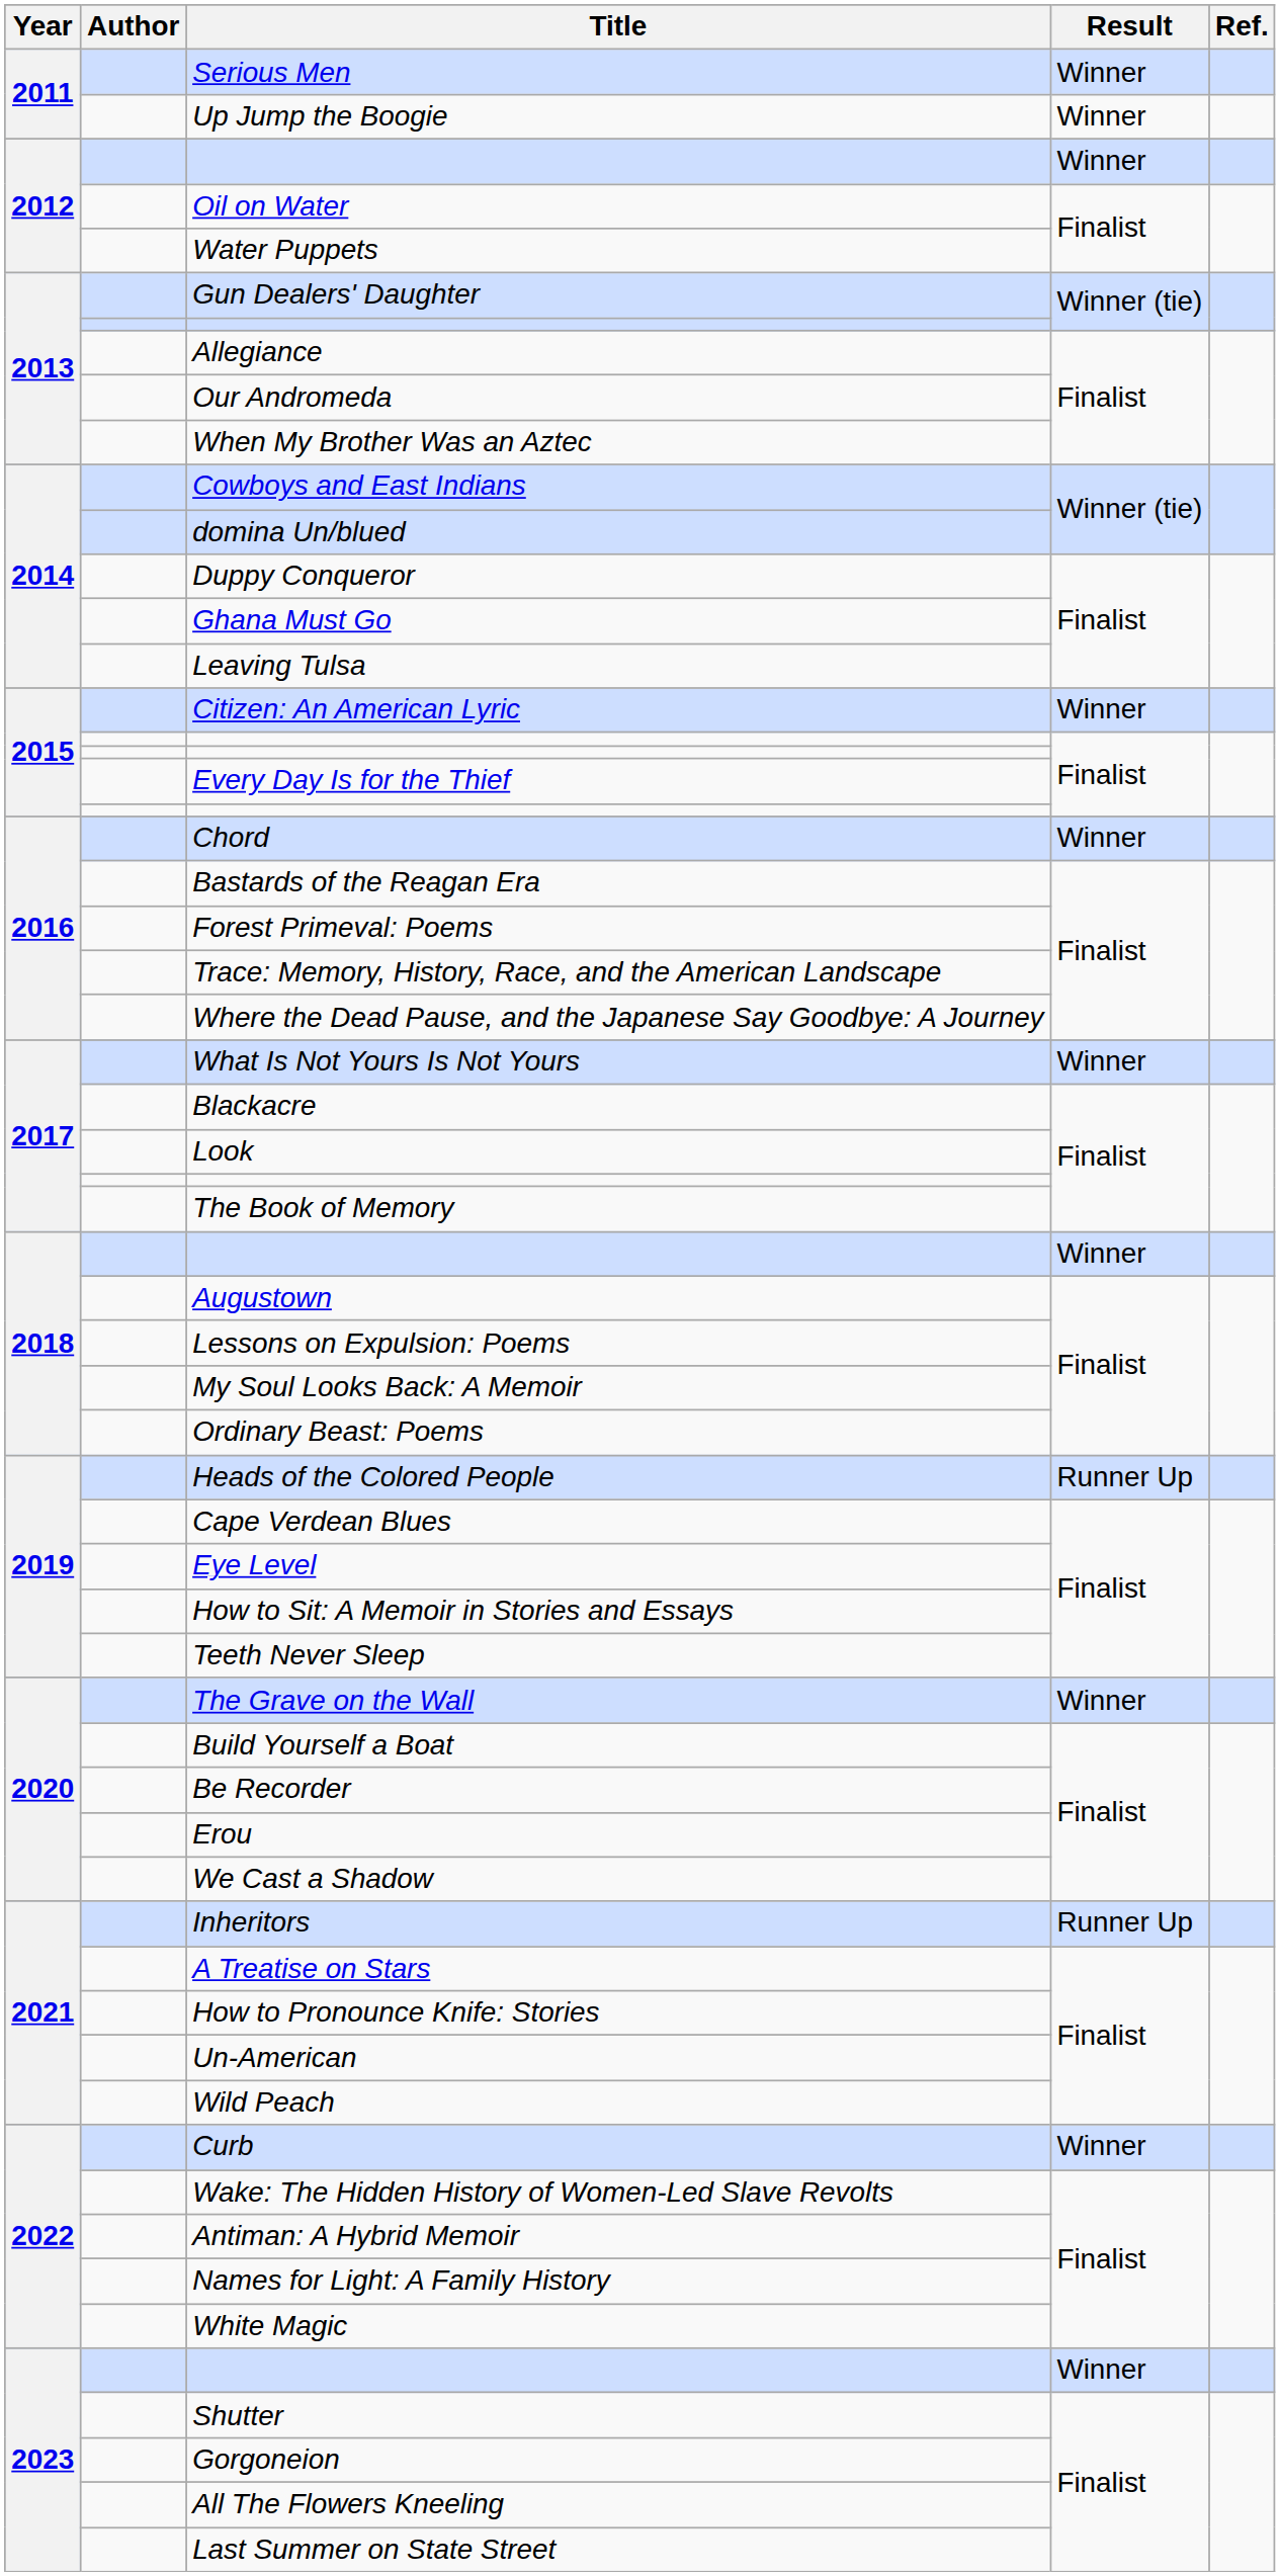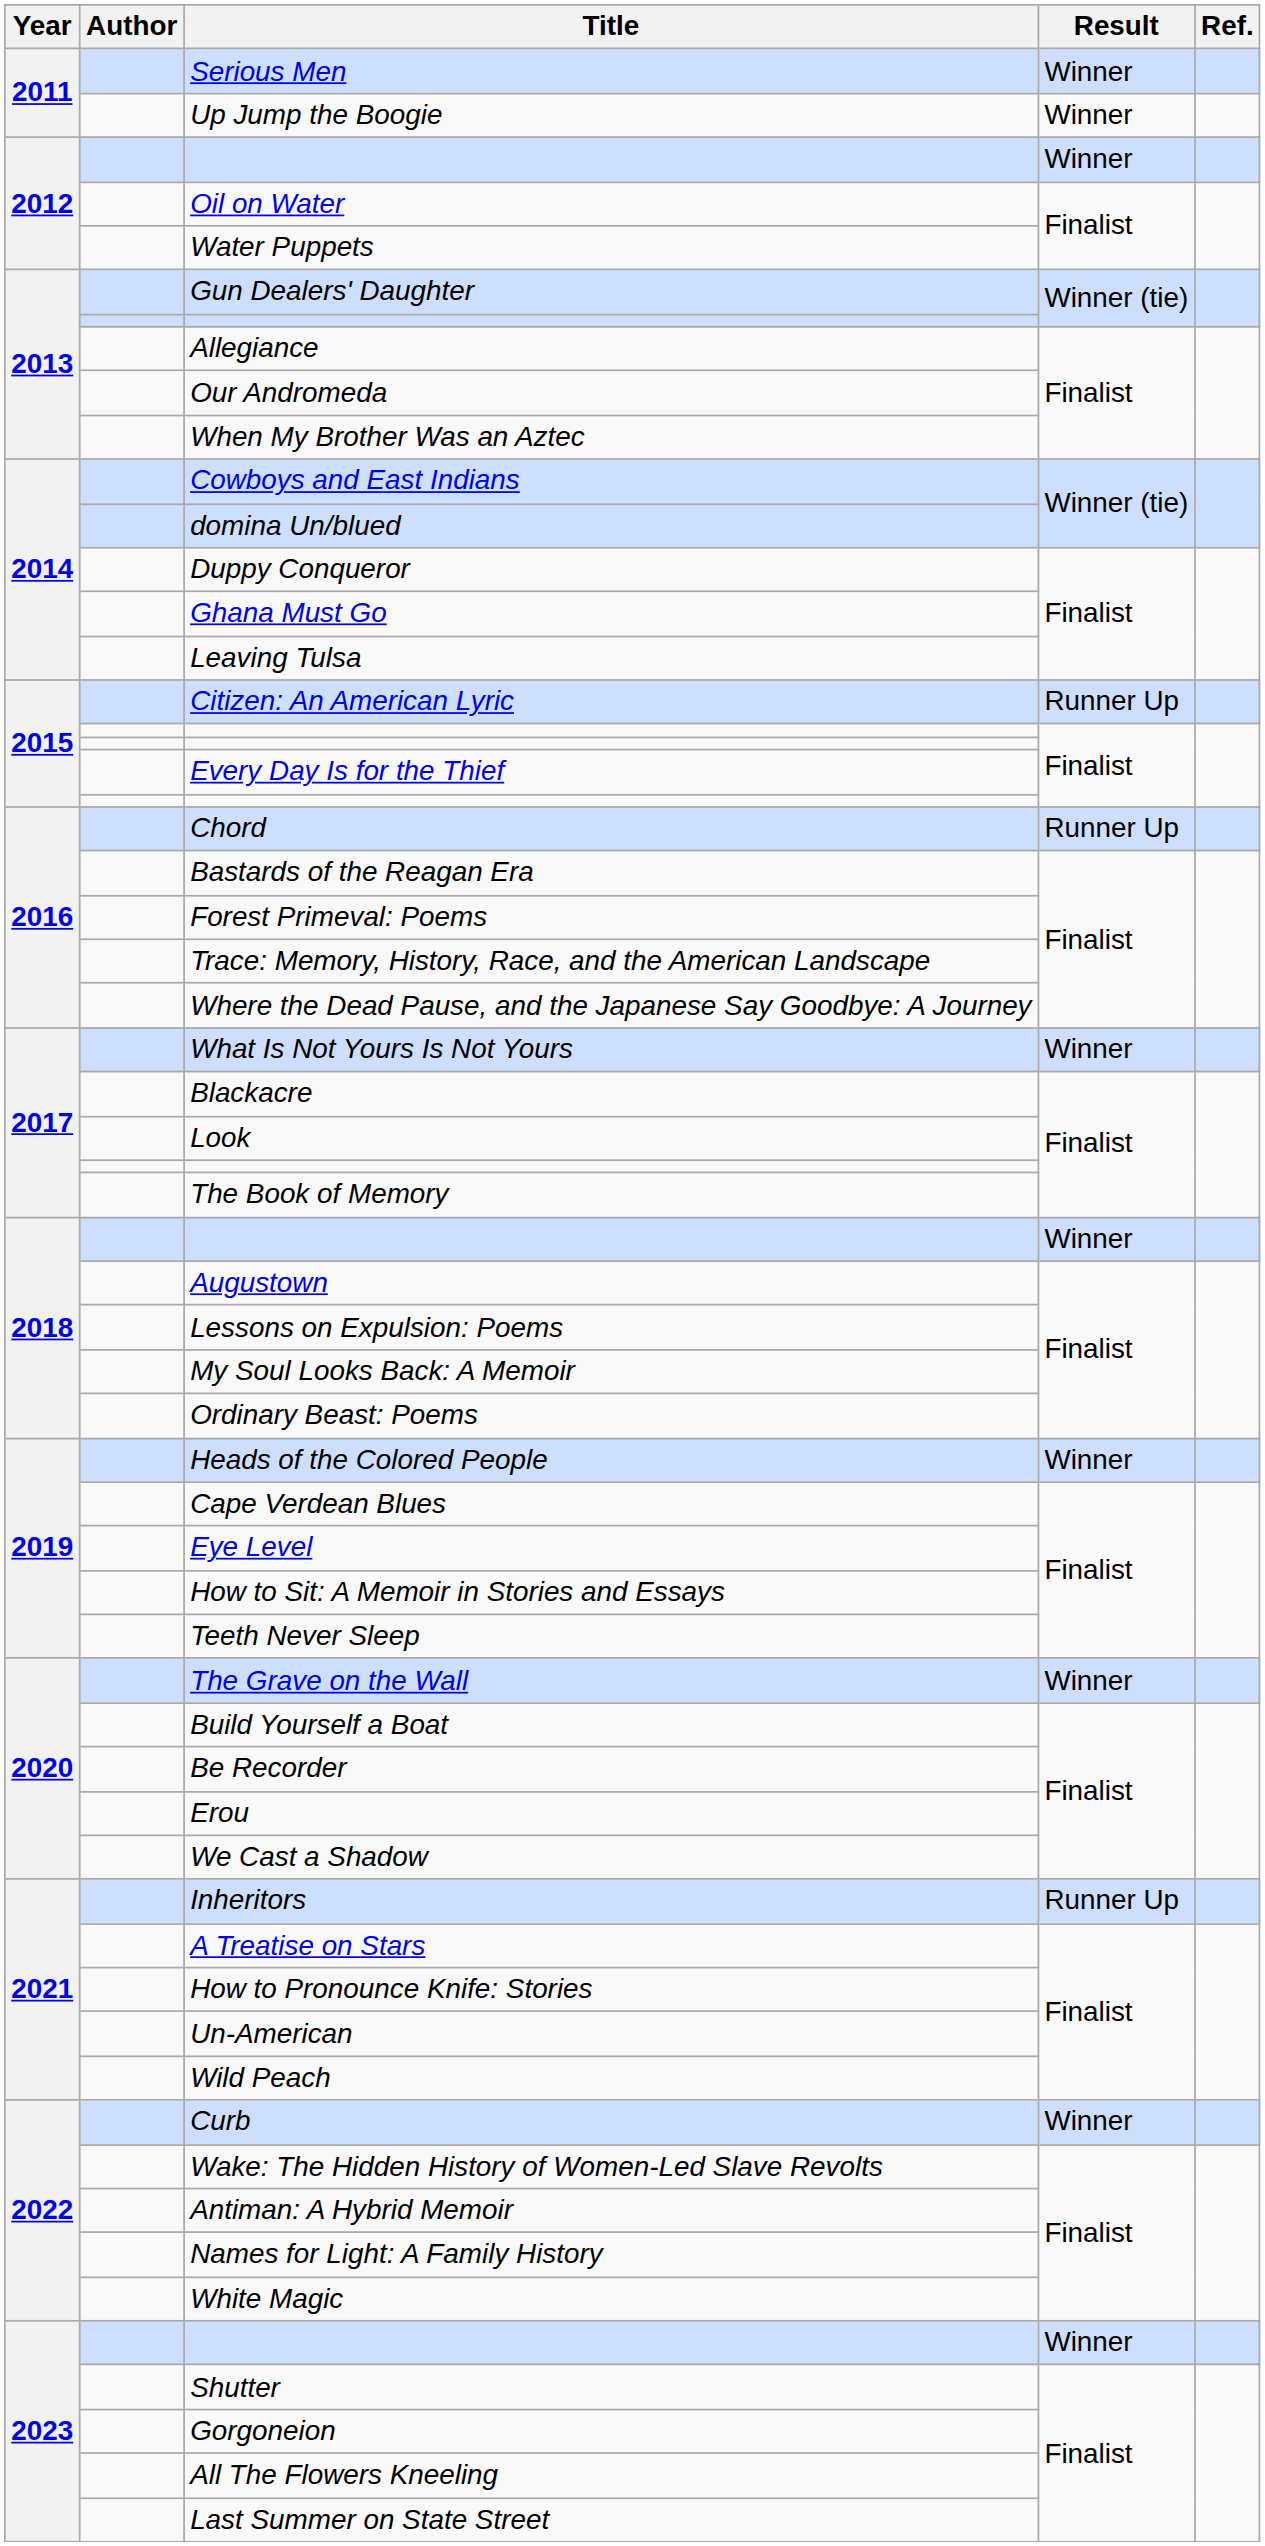Citizen: An American Lyric | Result: Winner -> Runner Up
Chord | Result: Winner -> Runner Up
Heads of the Colored People | Result: Runner Up -> Winner
